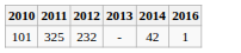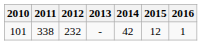+ column: 2015 | 12
101 | 2011: 325 -> 338
